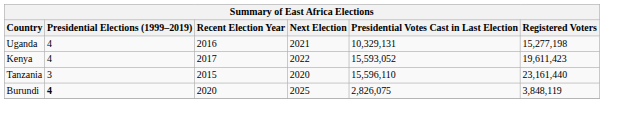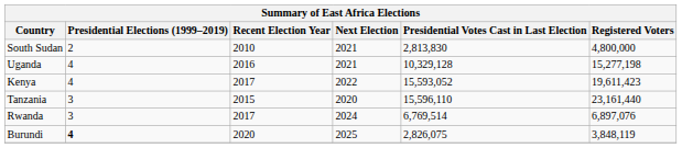+ row: South Sudan | 2 | 2010 | 2021 | 2,813,830 | 4,800,000
Uganda | Presidential Votes Cast in Last Election: 10,329,131 -> 10,329,128
+ row: Rwanda | 3 | 2017 | 2024 | 6,769,514 | 6,897,076
